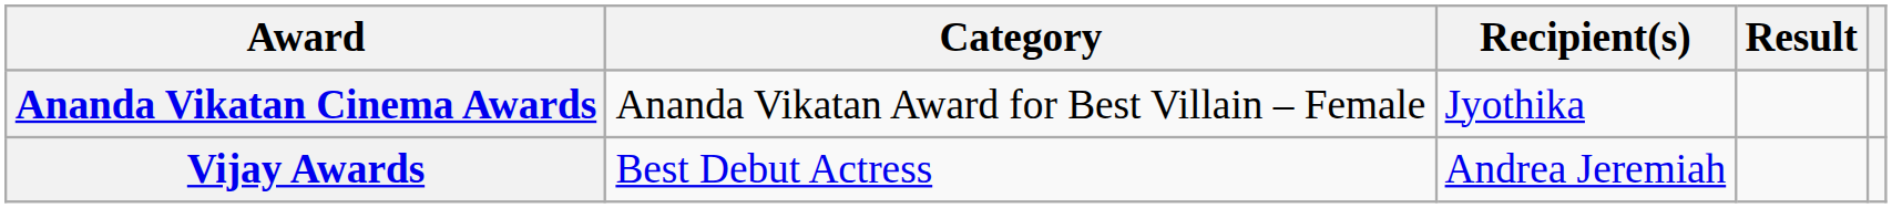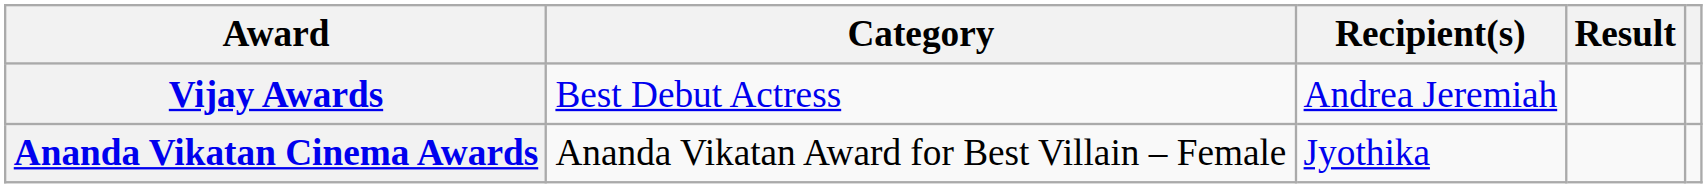rows swapped: Ananda Vikatan Cinema Awards <-> Vijay Awards
